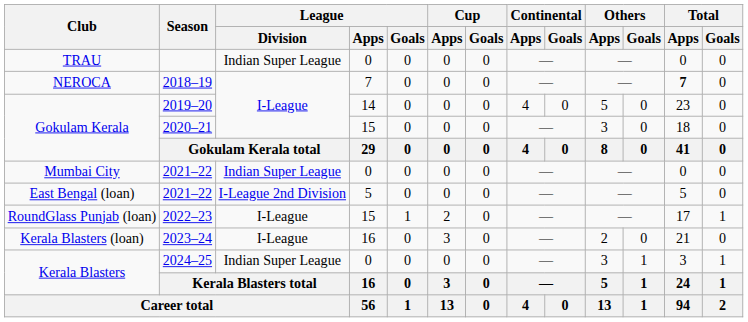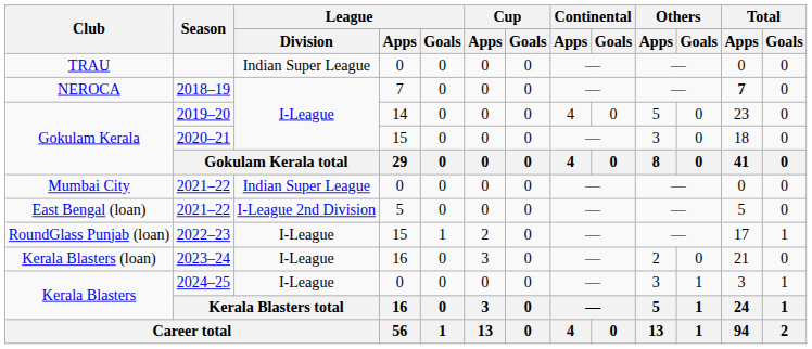Kerala Blasters / 2024–25 | League / Division: Indian Super League -> I-League
